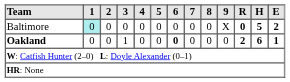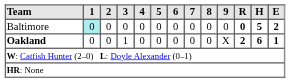Baltimore | 9: X -> 0
Oakland | 6: bold -> normal
Oakland | 9: 0 -> X
